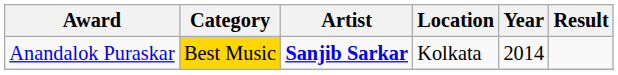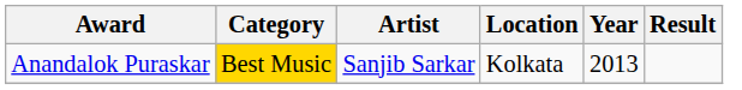Anandalok Puraskar | Artist: bold -> normal
Anandalok Puraskar | Year: 2014 -> 2013
